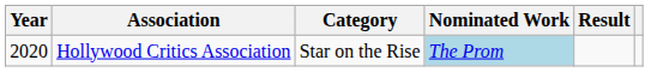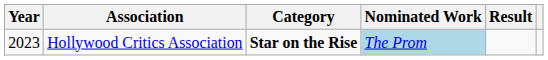Hollywood Critics Association | Year: 2020 -> 2023
Hollywood Critics Association | Category: normal -> bold
